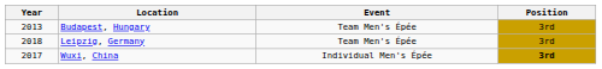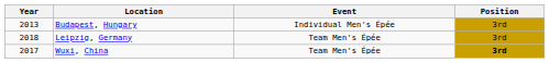Budapest, Hungary | Event: Team Men's Épée -> Individual Men's Épée
Wuxi, China | Event: Individual Men's Épée -> Team Men's Épée
